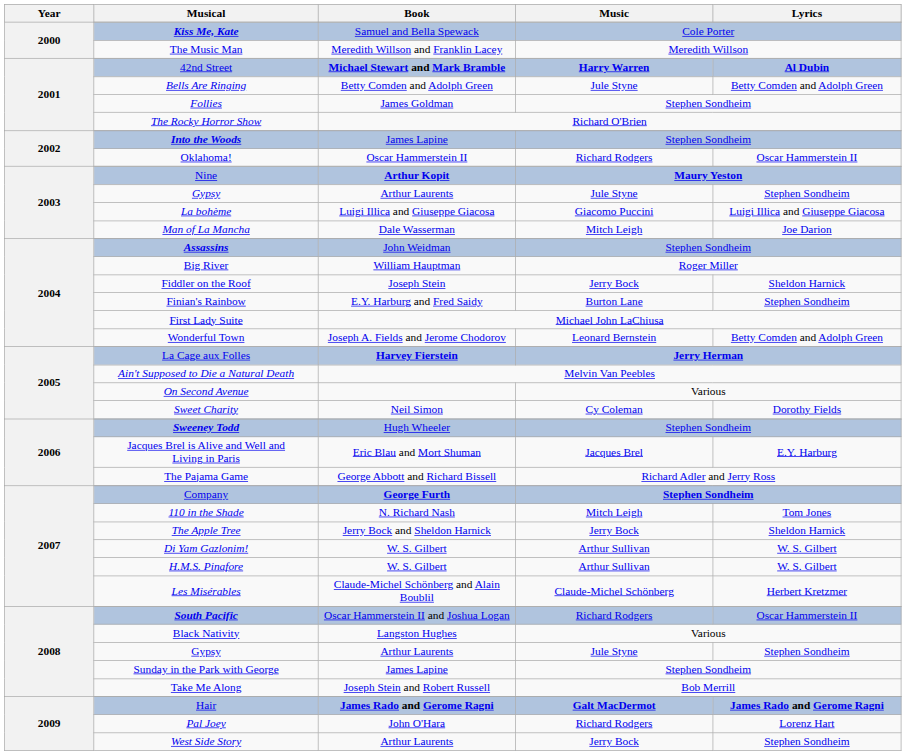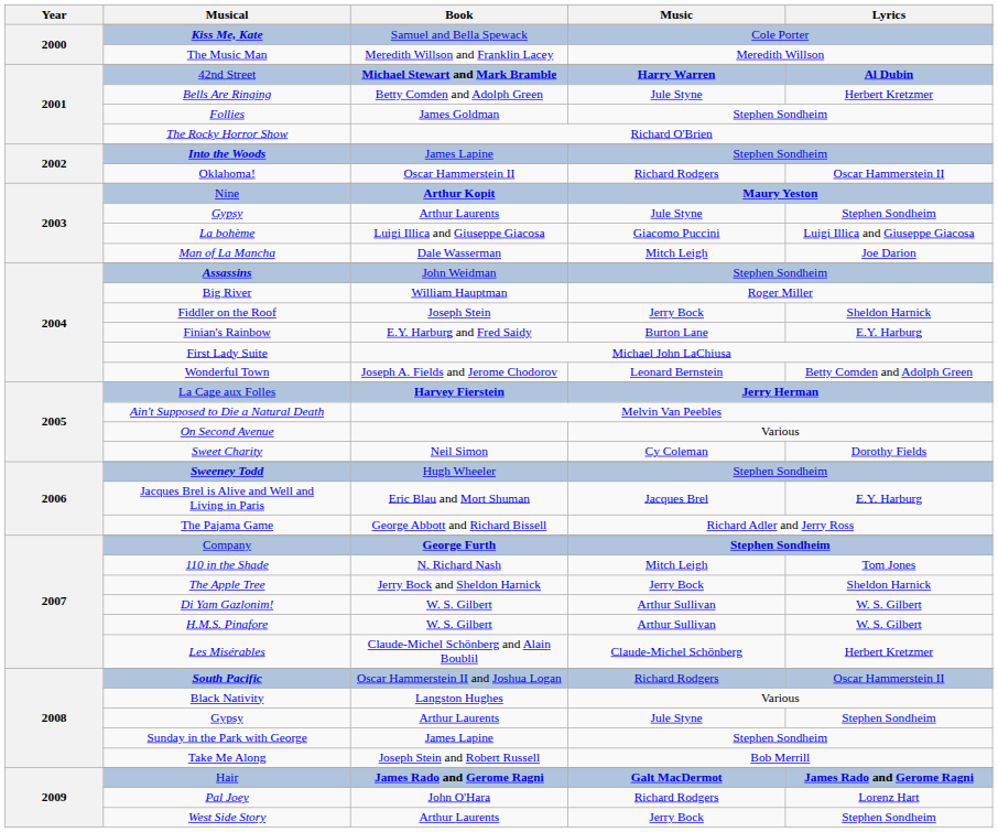Bells Are Ringing | Lyrics: Betty Comden and Adolph Green -> Herbert Kretzmer
Finian's Rainbow | Lyrics: Stephen Sondheim -> E.Y. Harburg
